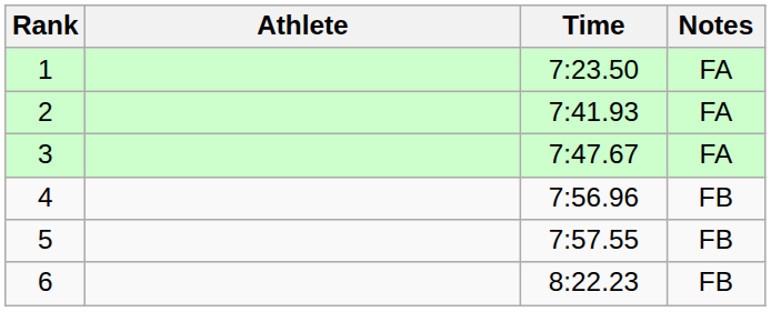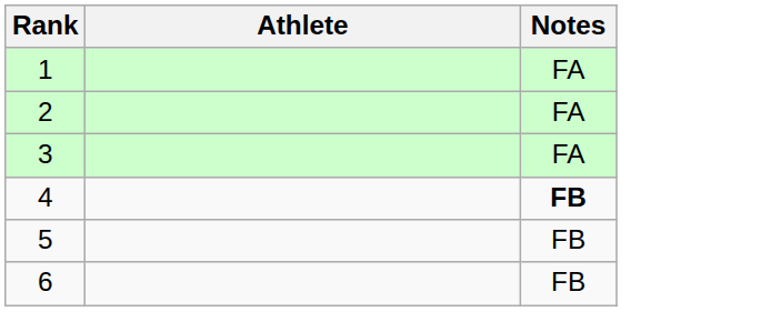- column: Time | 7:23.50 | 7:41.93 | 7:47.67 | 7:56.96 | 7:57.55 | 8:22.23
4 | Notes: normal -> bold
